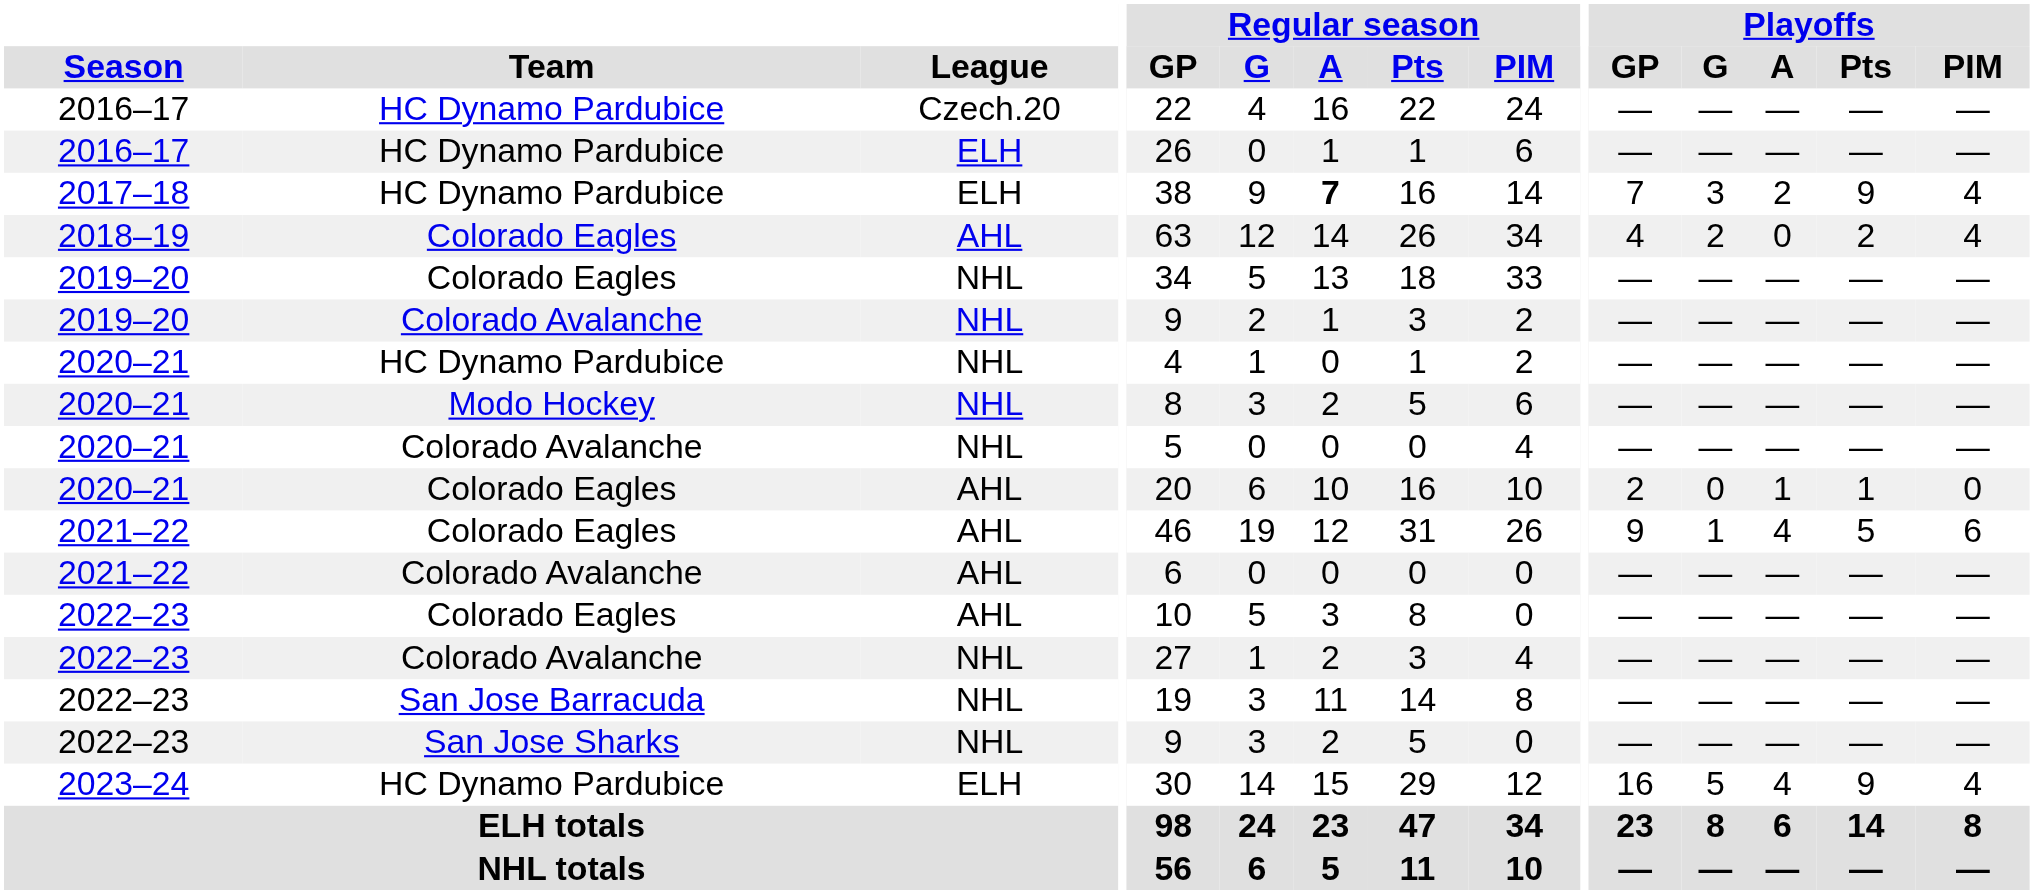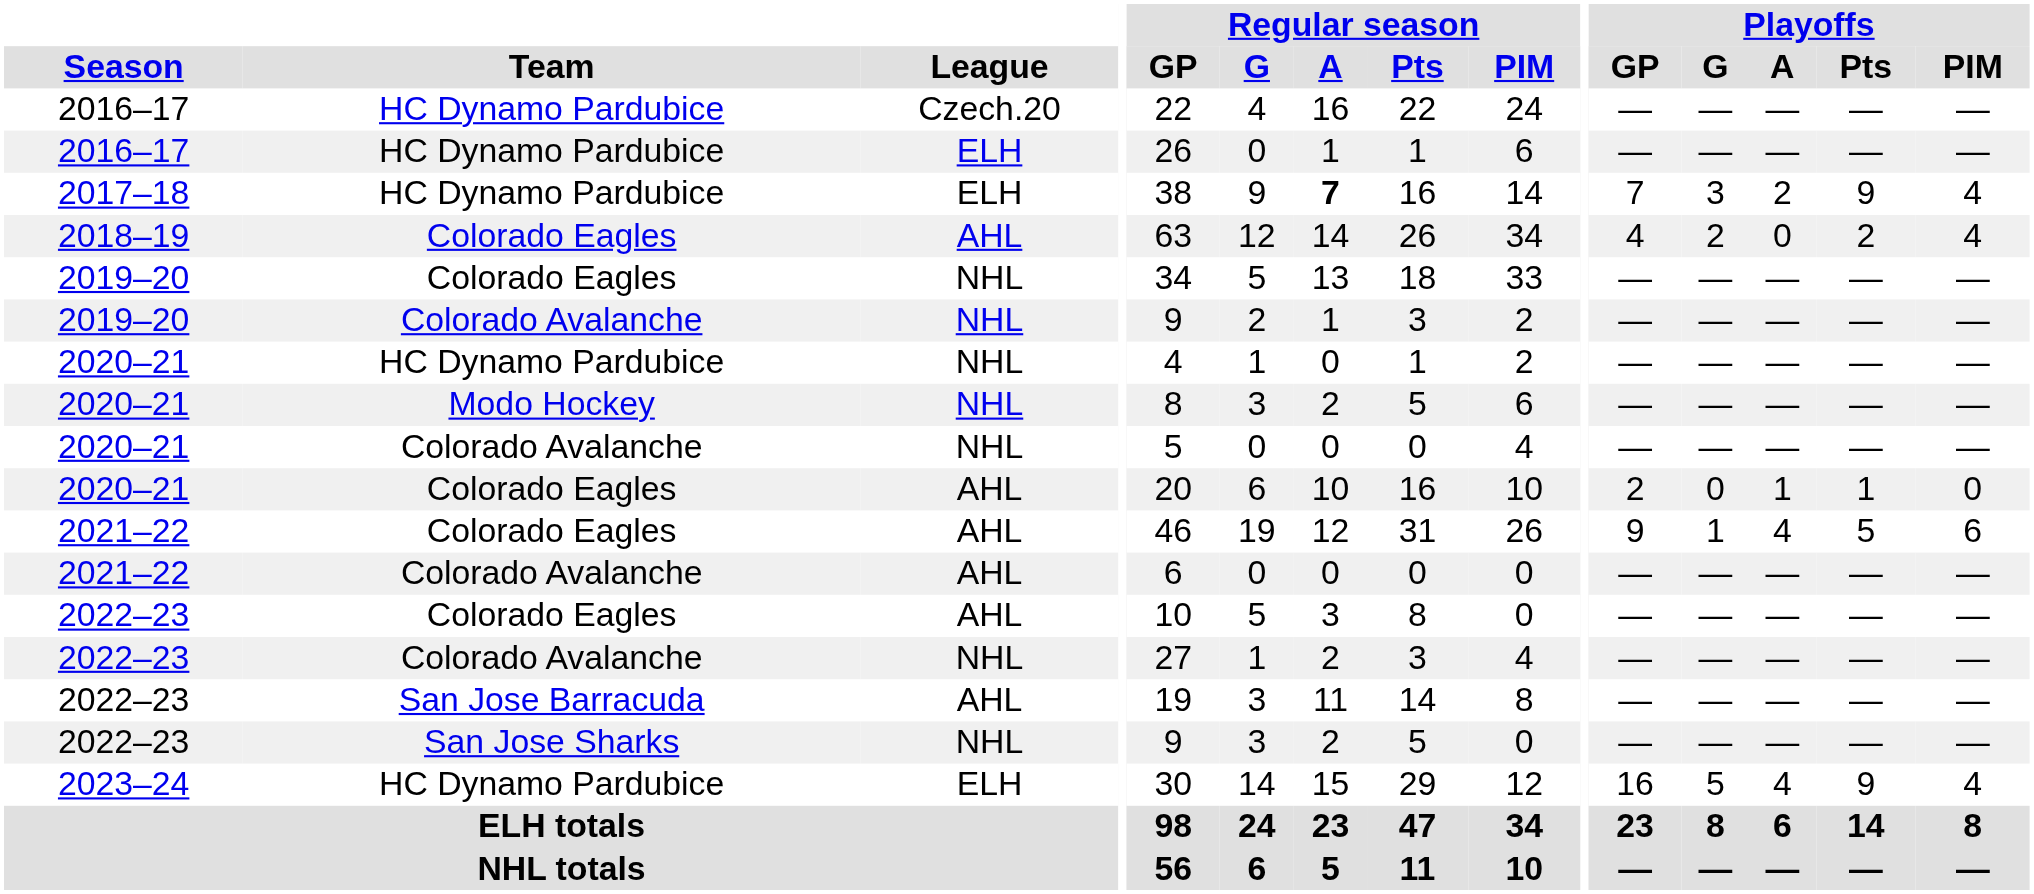2022–23 / San Jose Barracuda | League: NHL -> AHL
